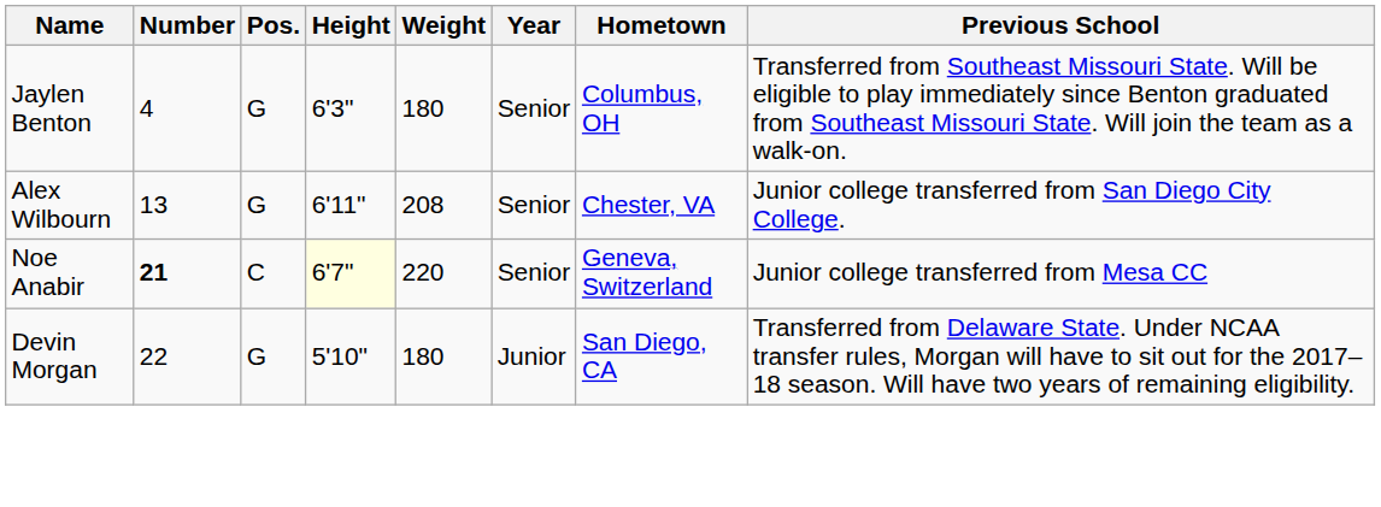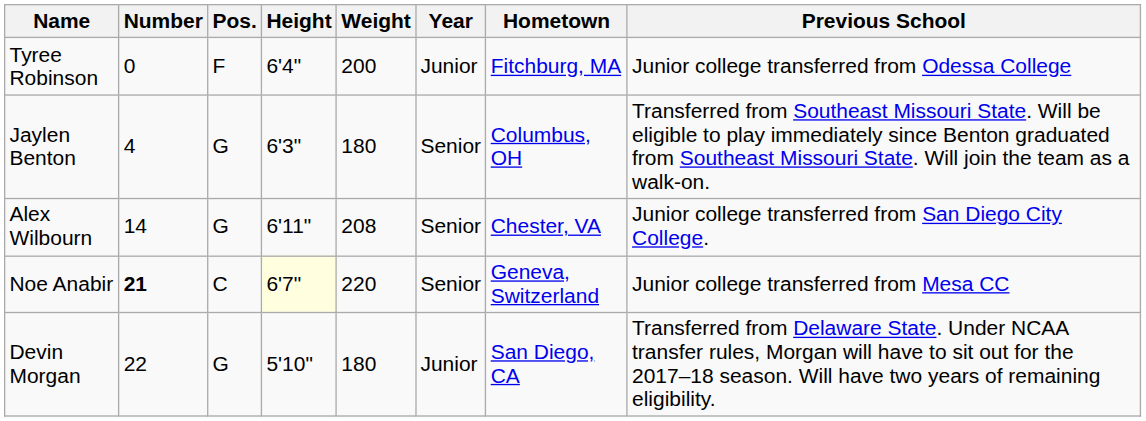+ row: Tyree Robinson | 0 | F | 6'4" | 200 | Junior | Fitchburg, MA | Junior college transferred from Odessa College
Alex Wilbourn | Number: 13 -> 14
